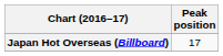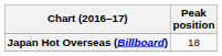Japan Hot Overseas (Billboard) | Peak position: 17 -> 18
